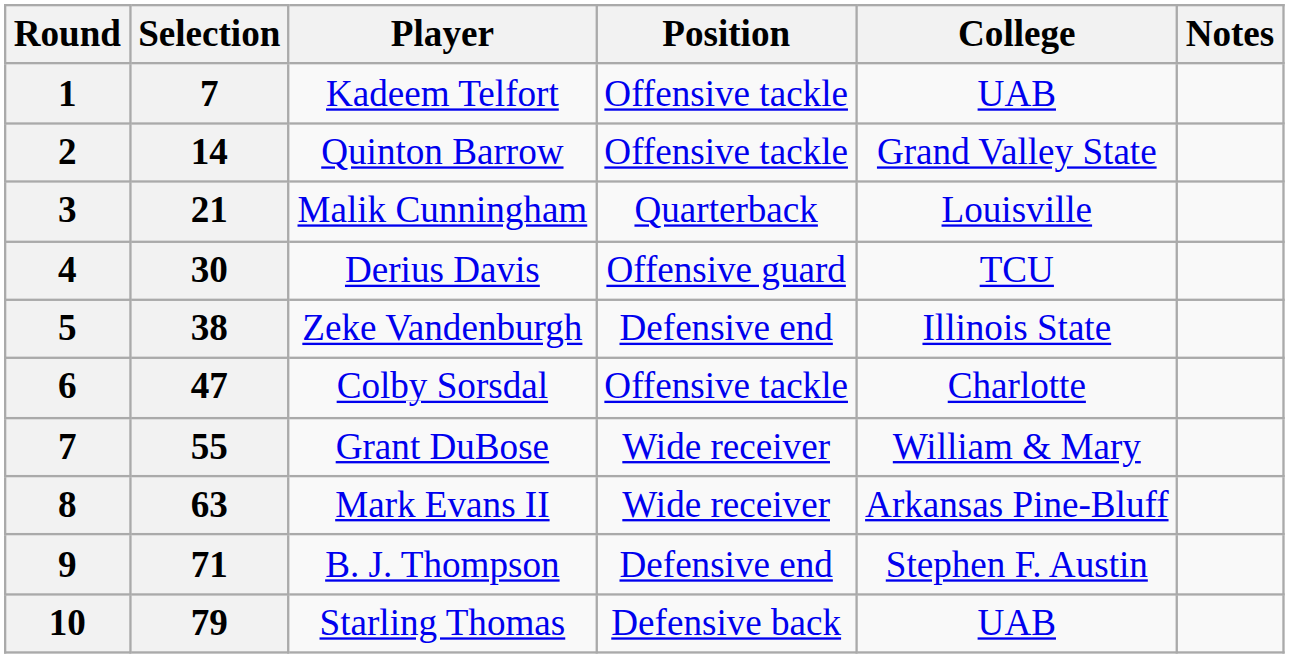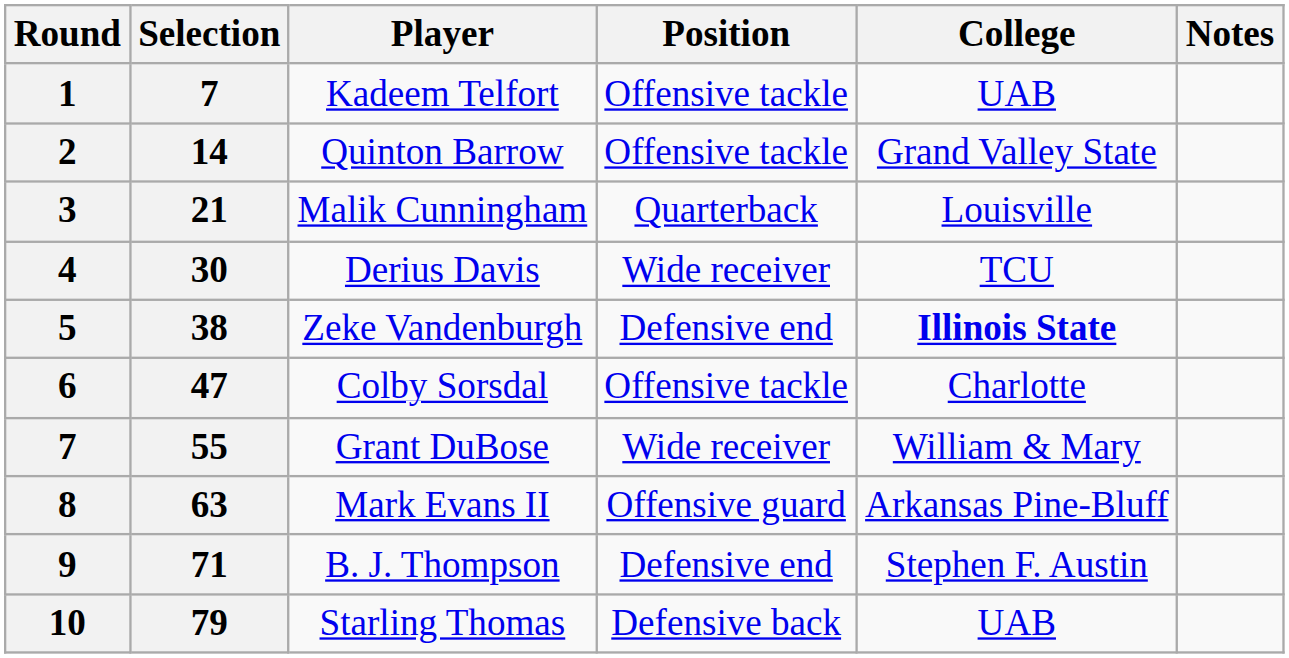Derius Davis | Position: Offensive guard -> Wide receiver
Zeke Vandenburgh | College: normal -> bold
Mark Evans II | Position: Wide receiver -> Offensive guard
